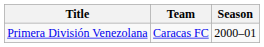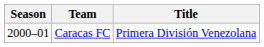columns swapped: Season <-> Title
